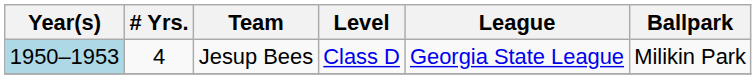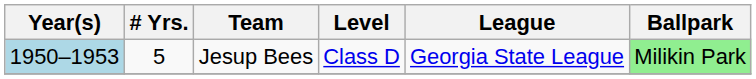Jesup Bees | # Yrs.: 4 -> 5
Jesup Bees | Ballpark: no background -> lightgreen background
